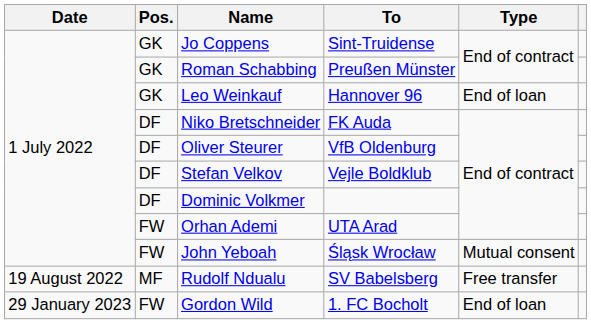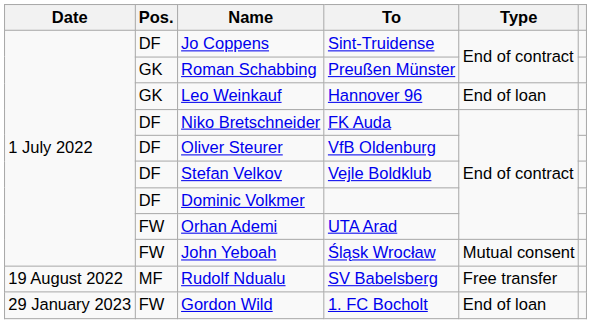Jo Coppens | Pos.: GK -> DF
